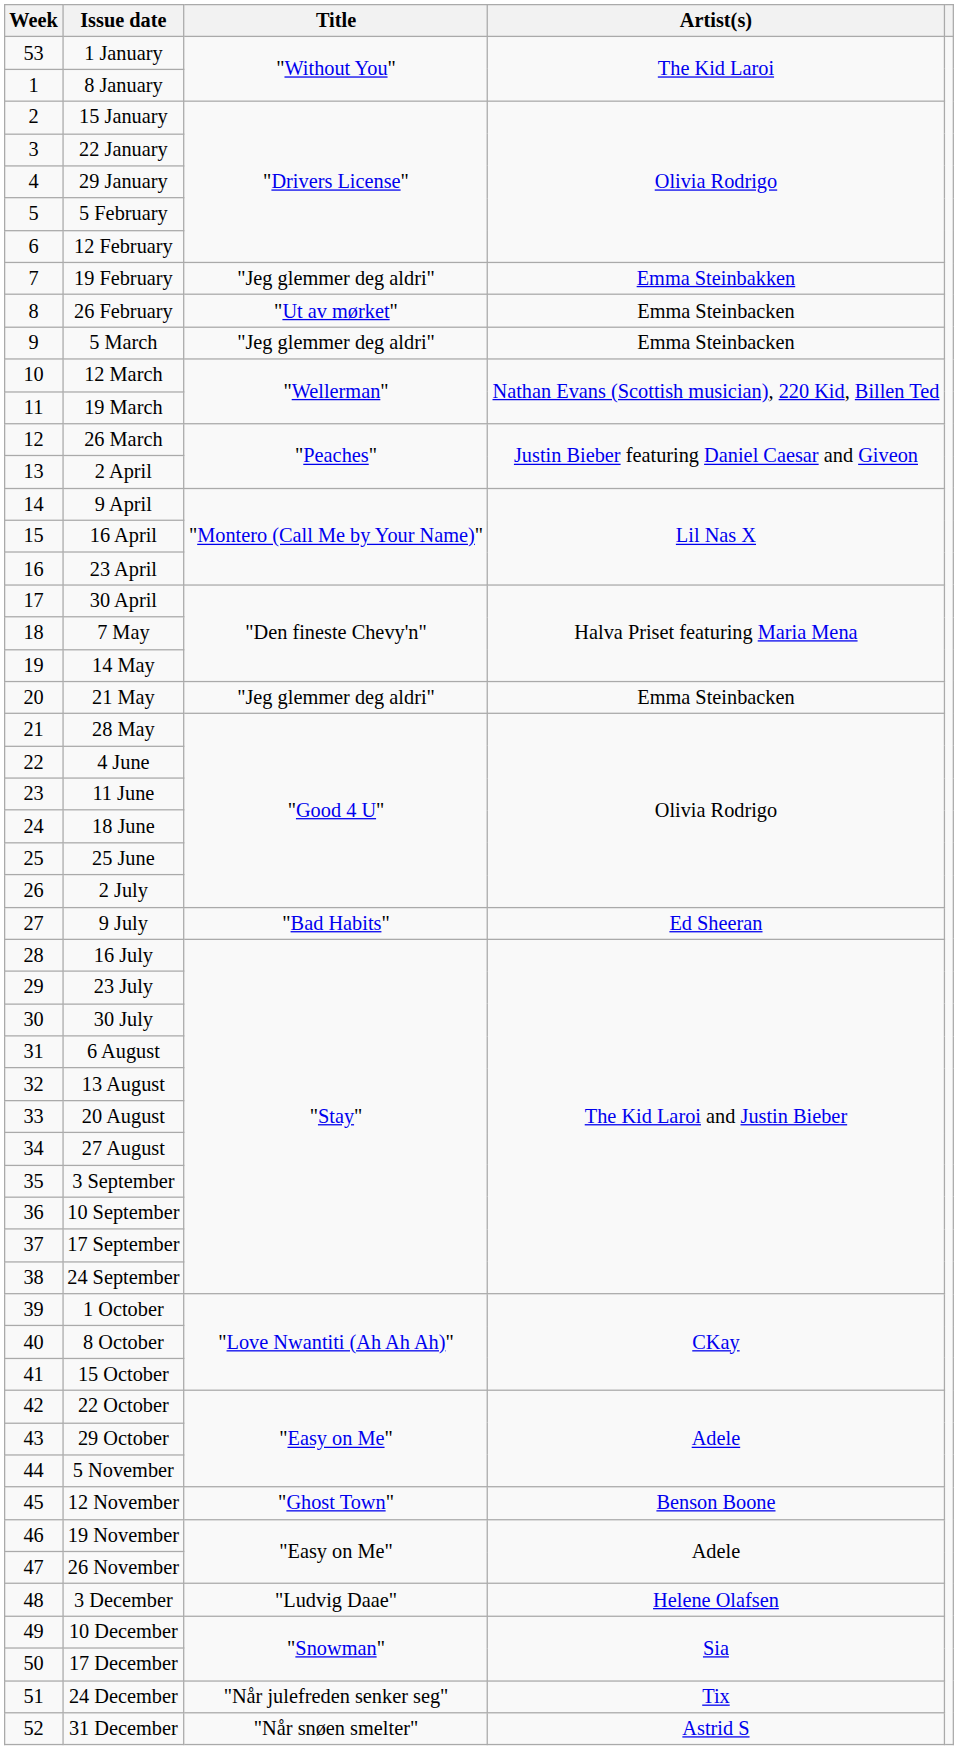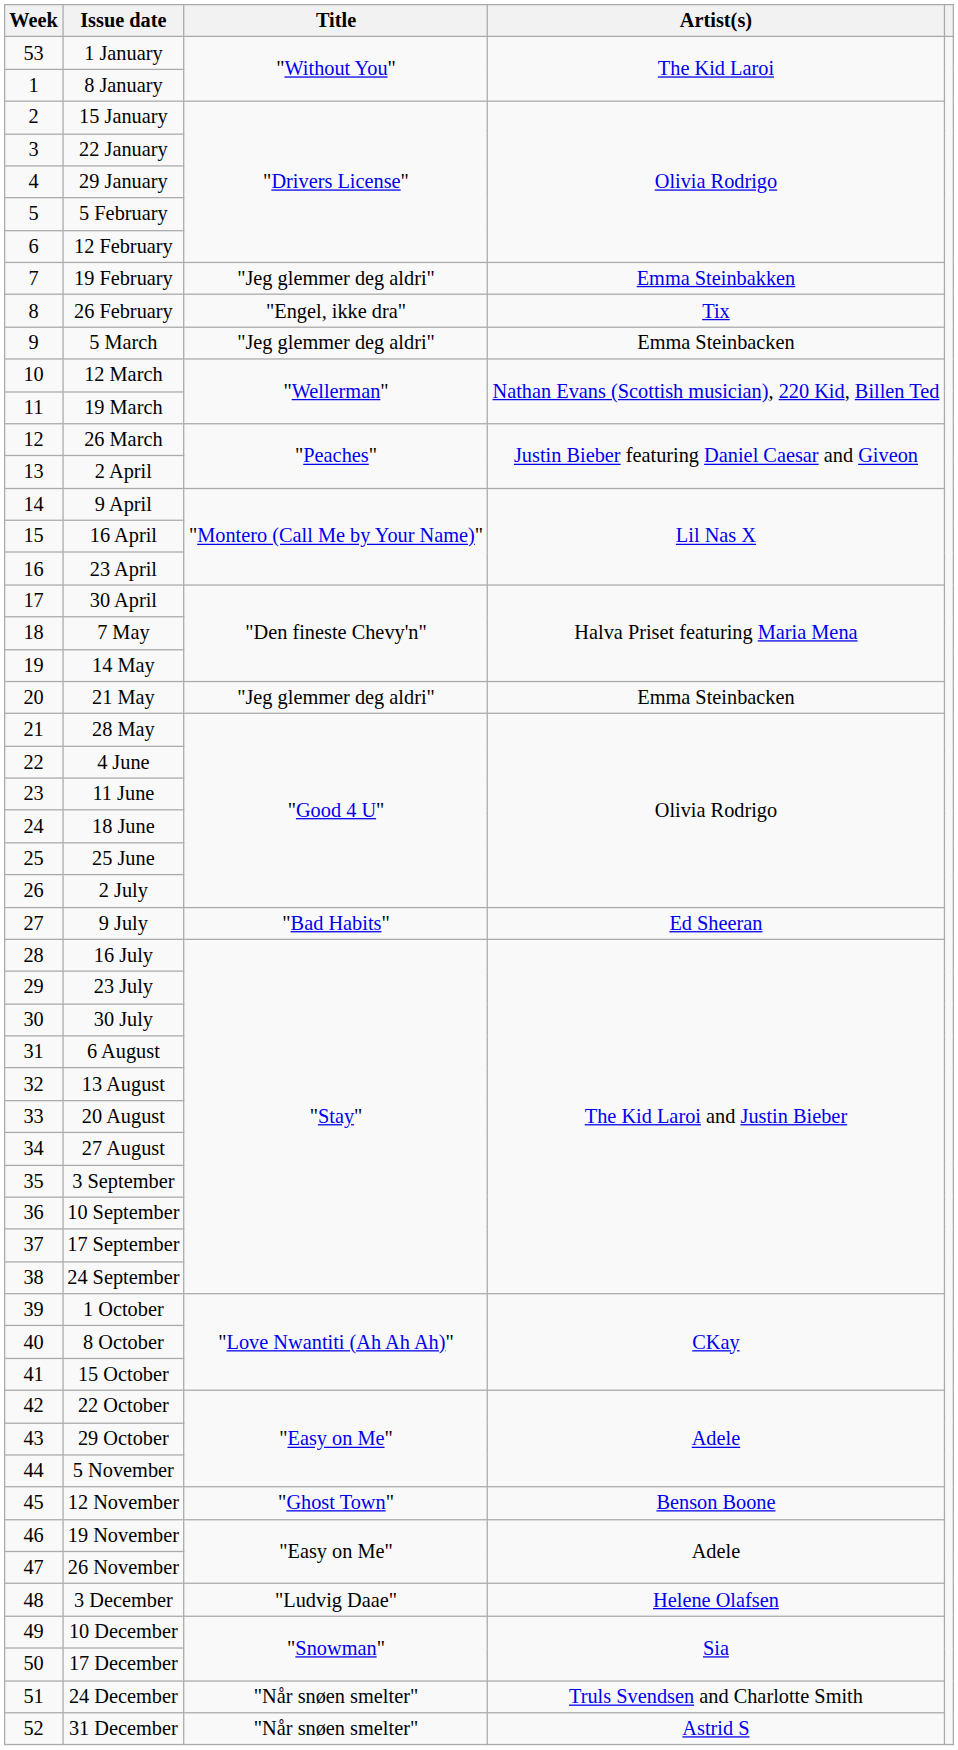26 February | Title: "Ut av mørket" -> "Engel, ikke dra"
26 February | Artist(s): Emma Steinbacken -> Tix
24 December | Title: "Når julefreden senker seg" -> "Når snøen smelter"
24 December | Artist(s): Tix -> Truls Svendsen and Charlotte Smith
